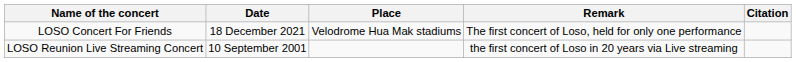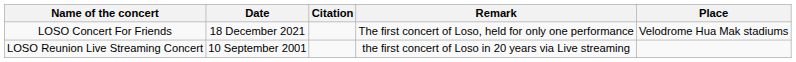columns swapped: Place <-> Citation
